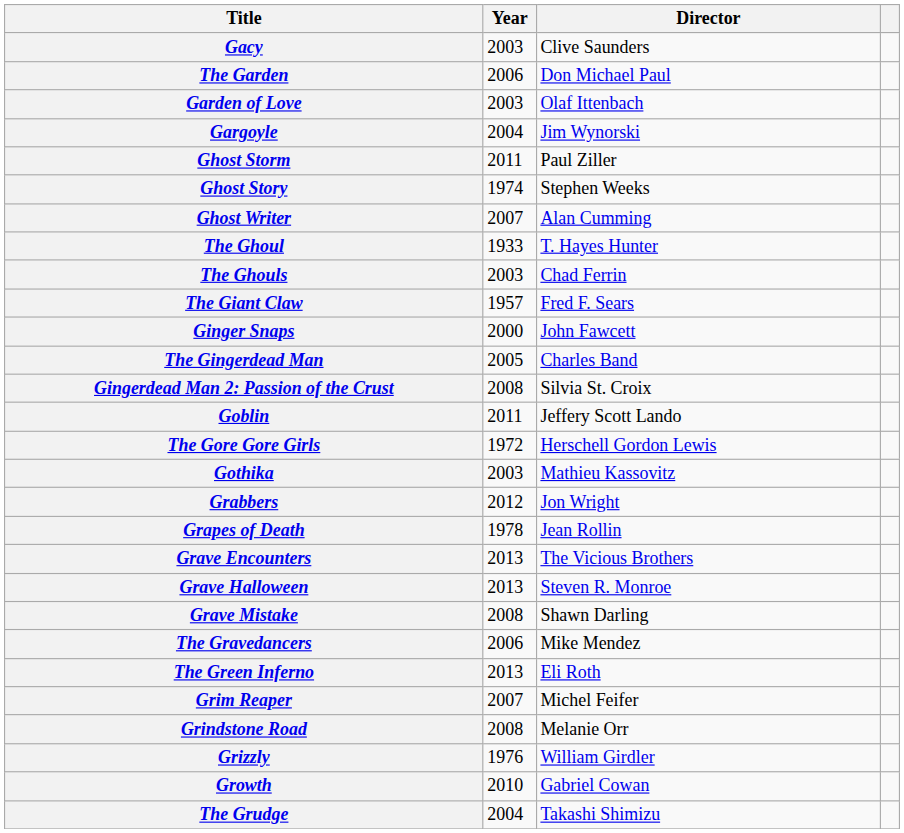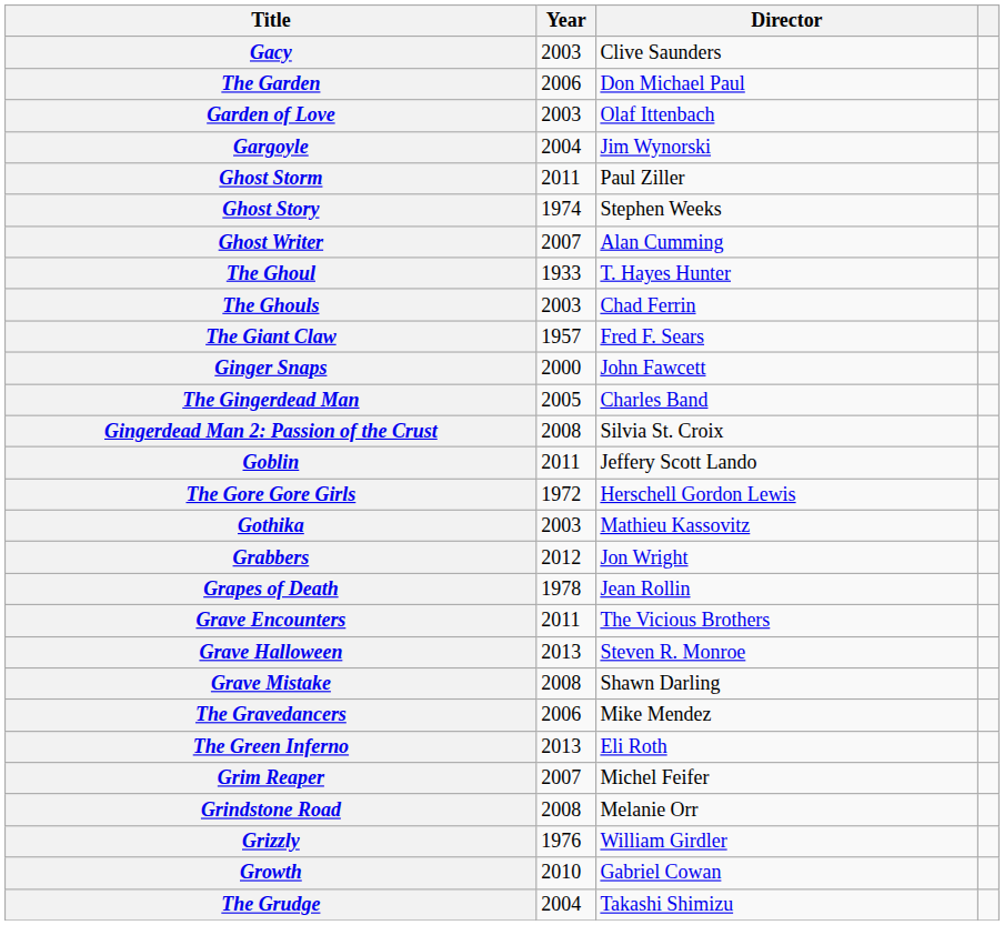Grave Encounters | Year: 2013 -> 2011
